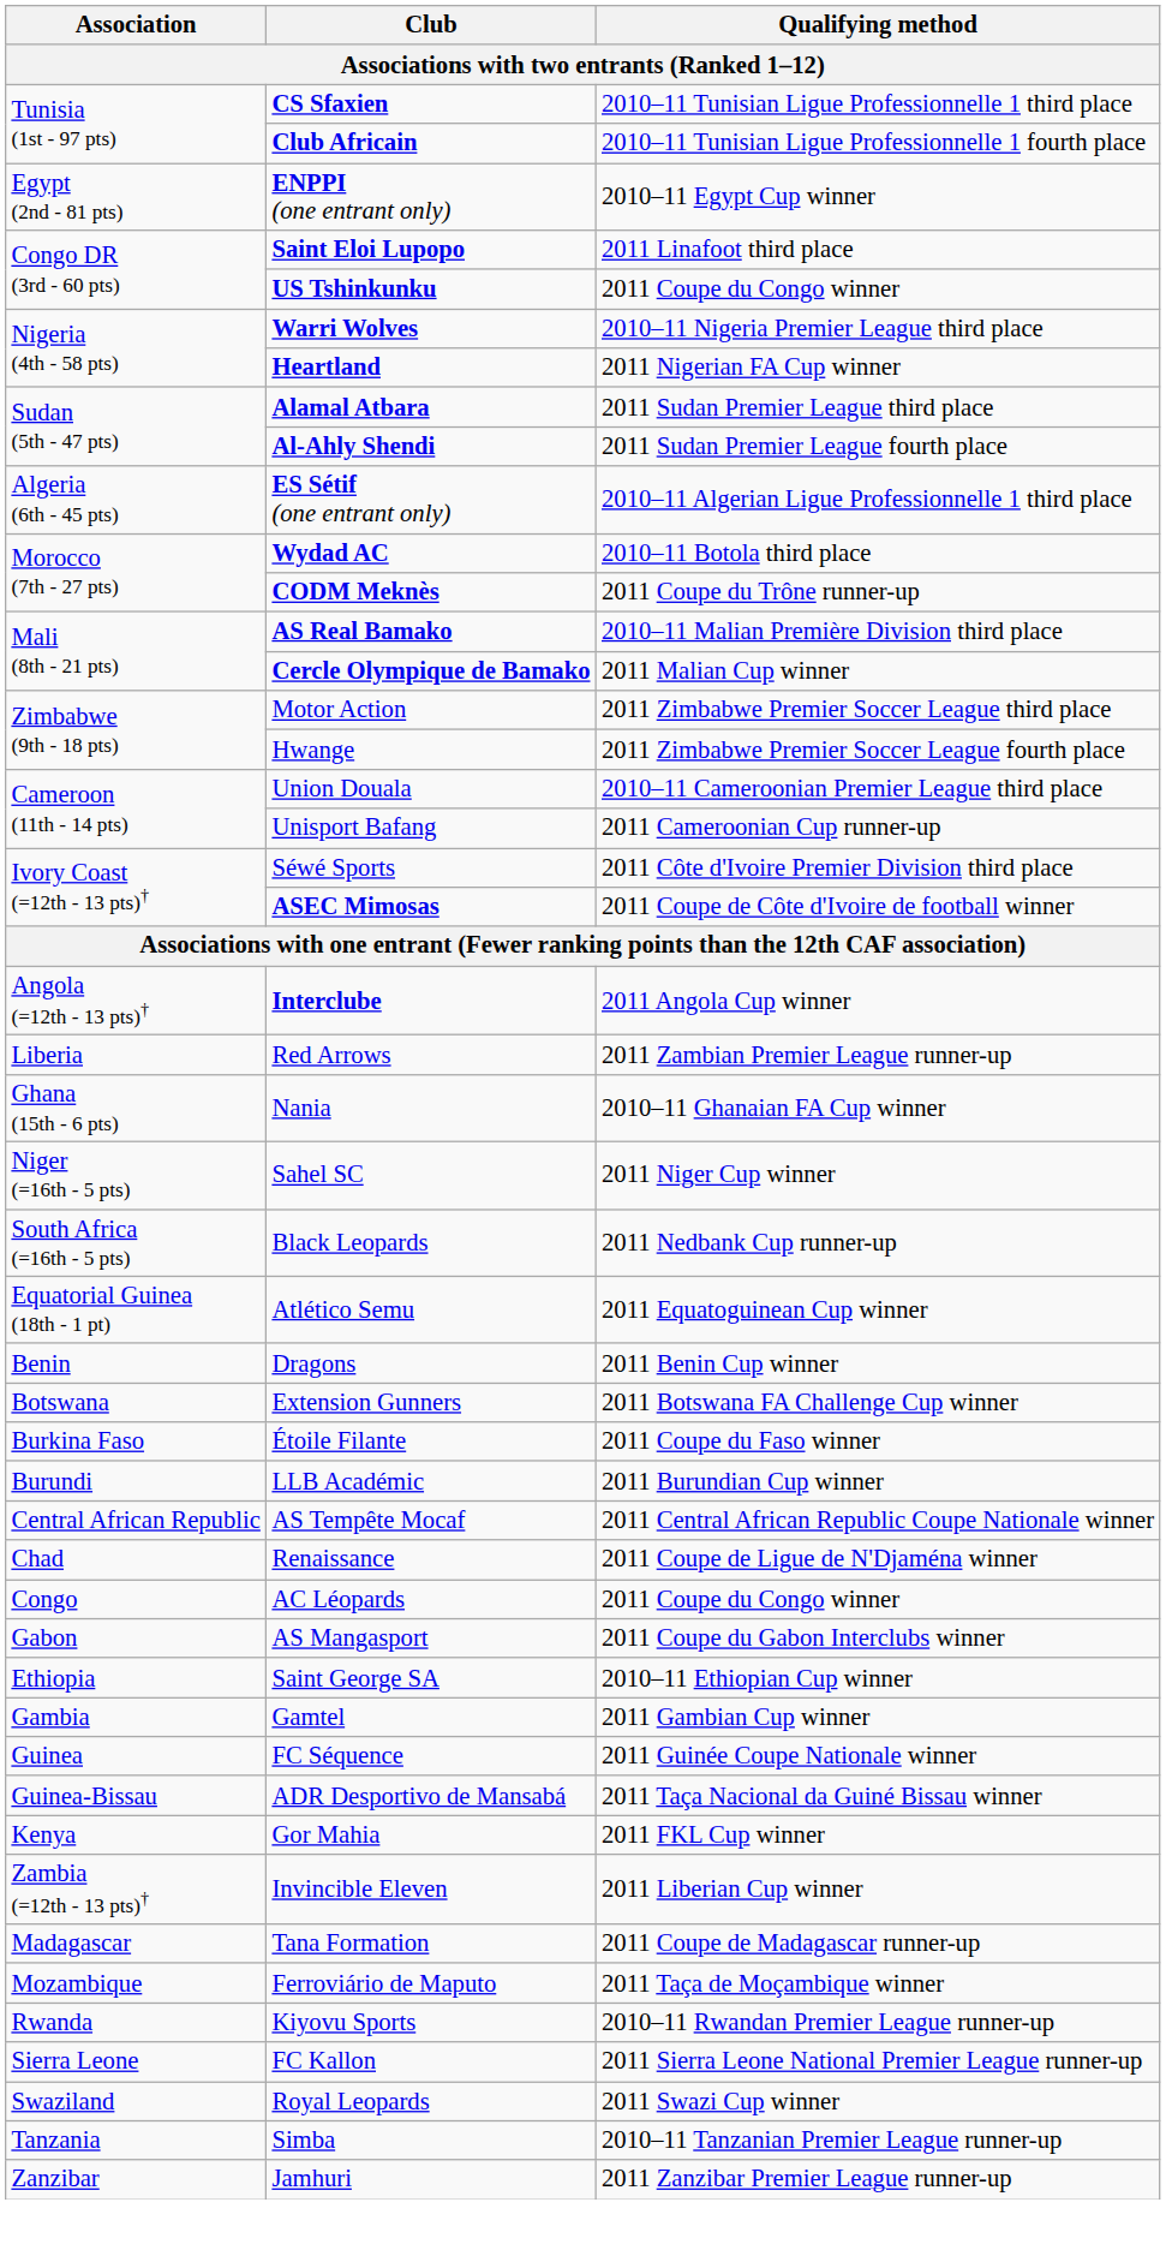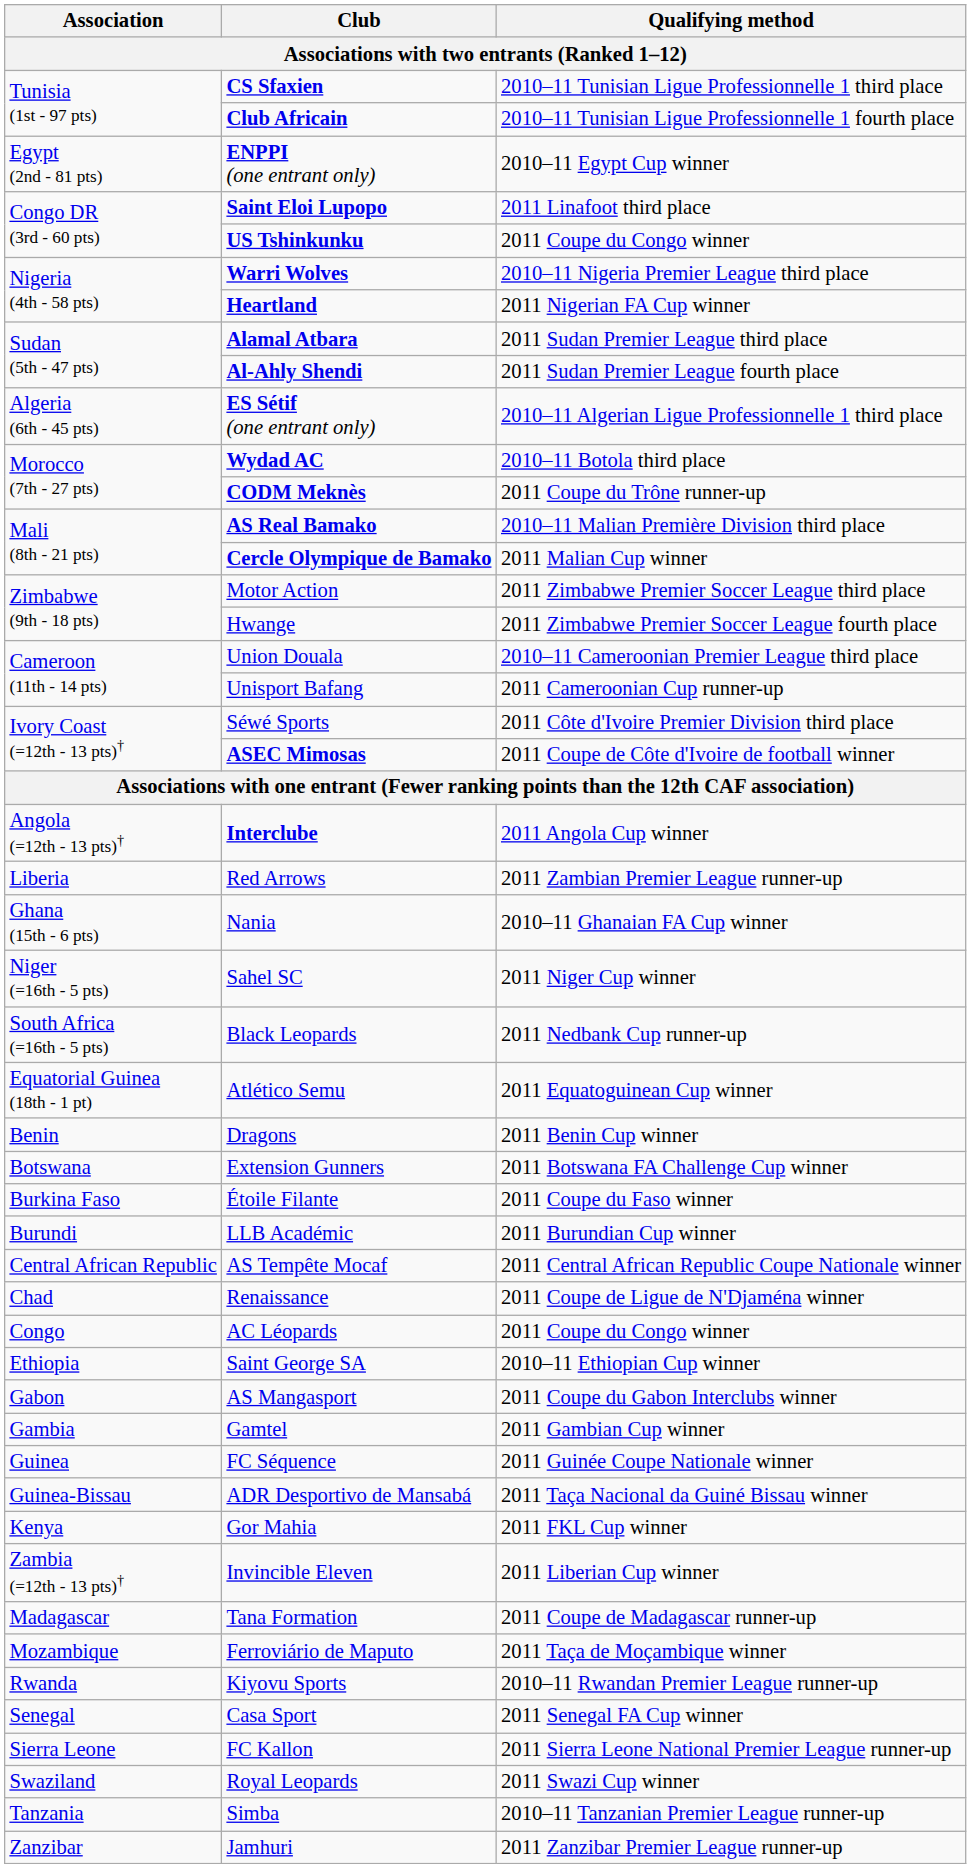rows swapped: Saint George SA <-> AS Mangasport
+ row: Senegal | Casa Sport | 2011 Senegal FA Cup winner
